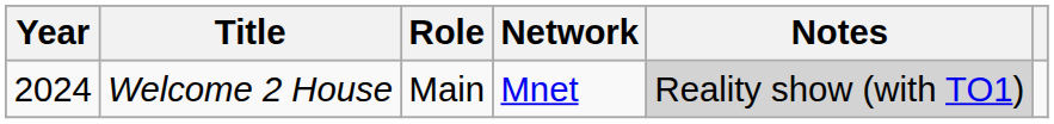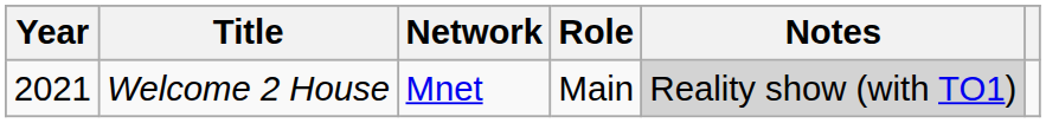columns swapped: Network <-> Role
Welcome 2 House | Year: 2024 -> 2021
